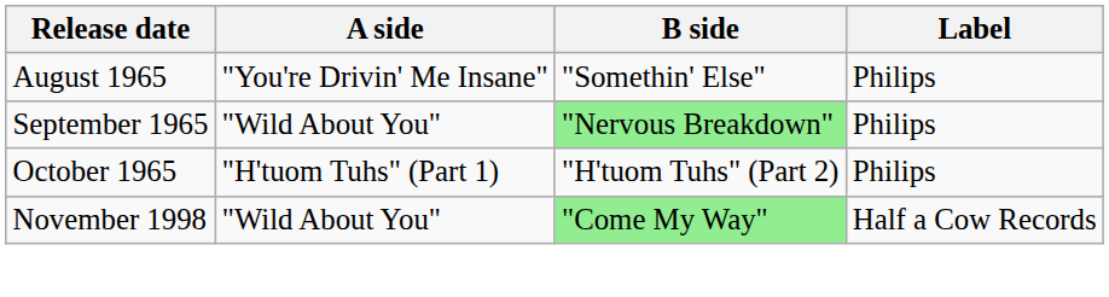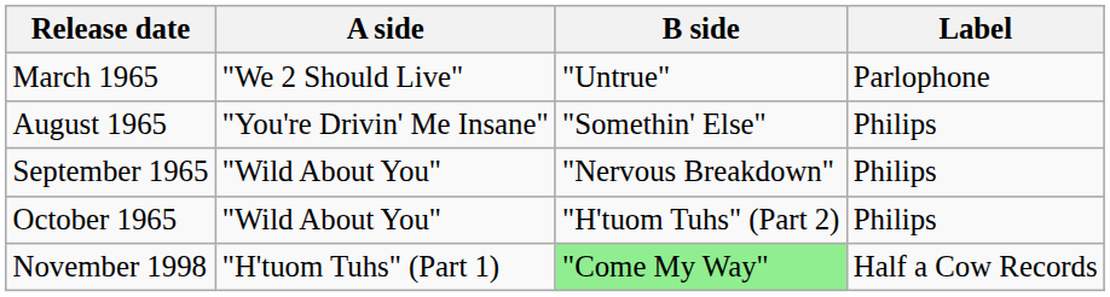+ row: March 1965 | "We 2 Should Live" | "Untrue" | Parlophone
September 1965 | B side: lightgreen background -> no background
October 1965 | A side: "H'tuom Tuhs" (Part 1) -> "Wild About You"
November 1998 | A side: "Wild About You" -> "H'tuom Tuhs" (Part 1)
